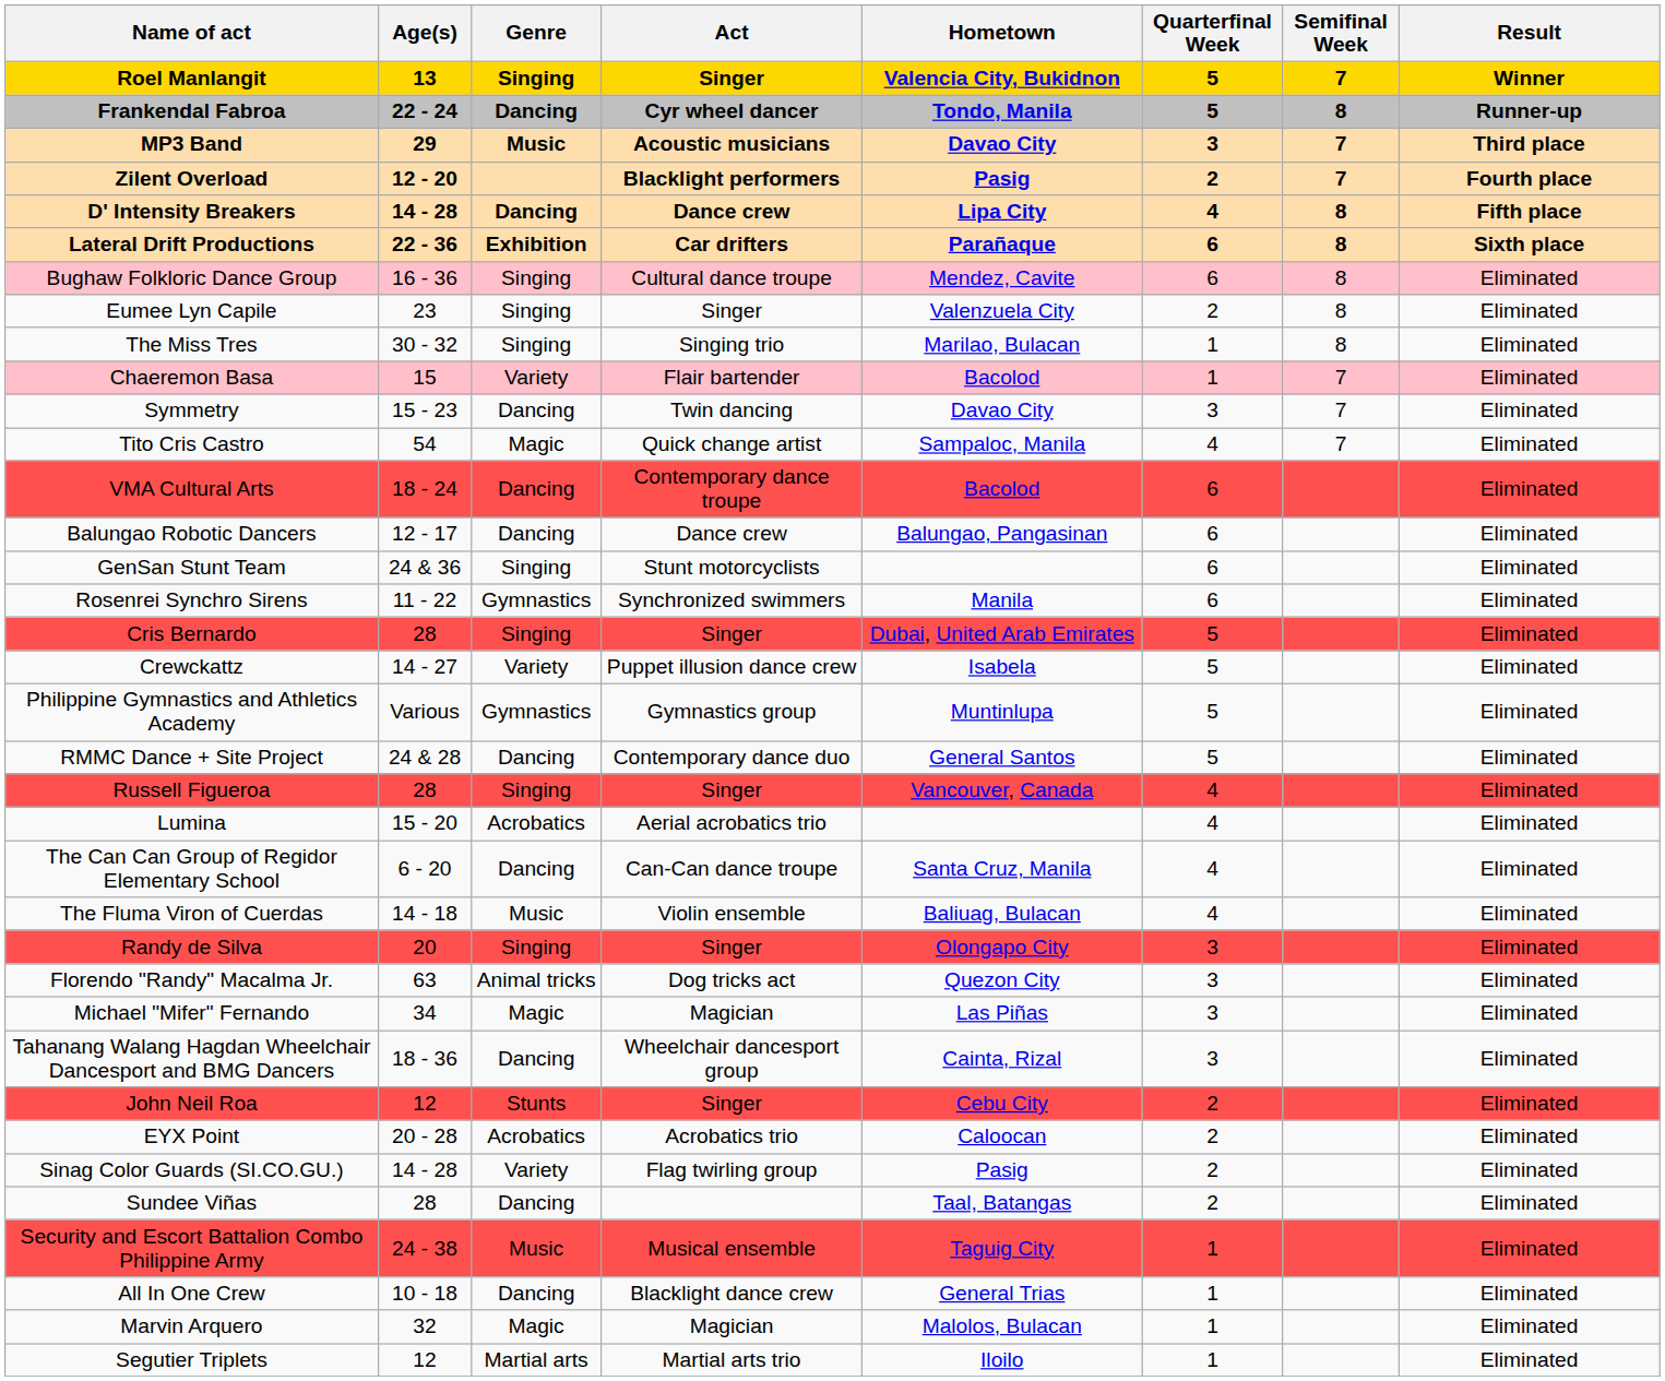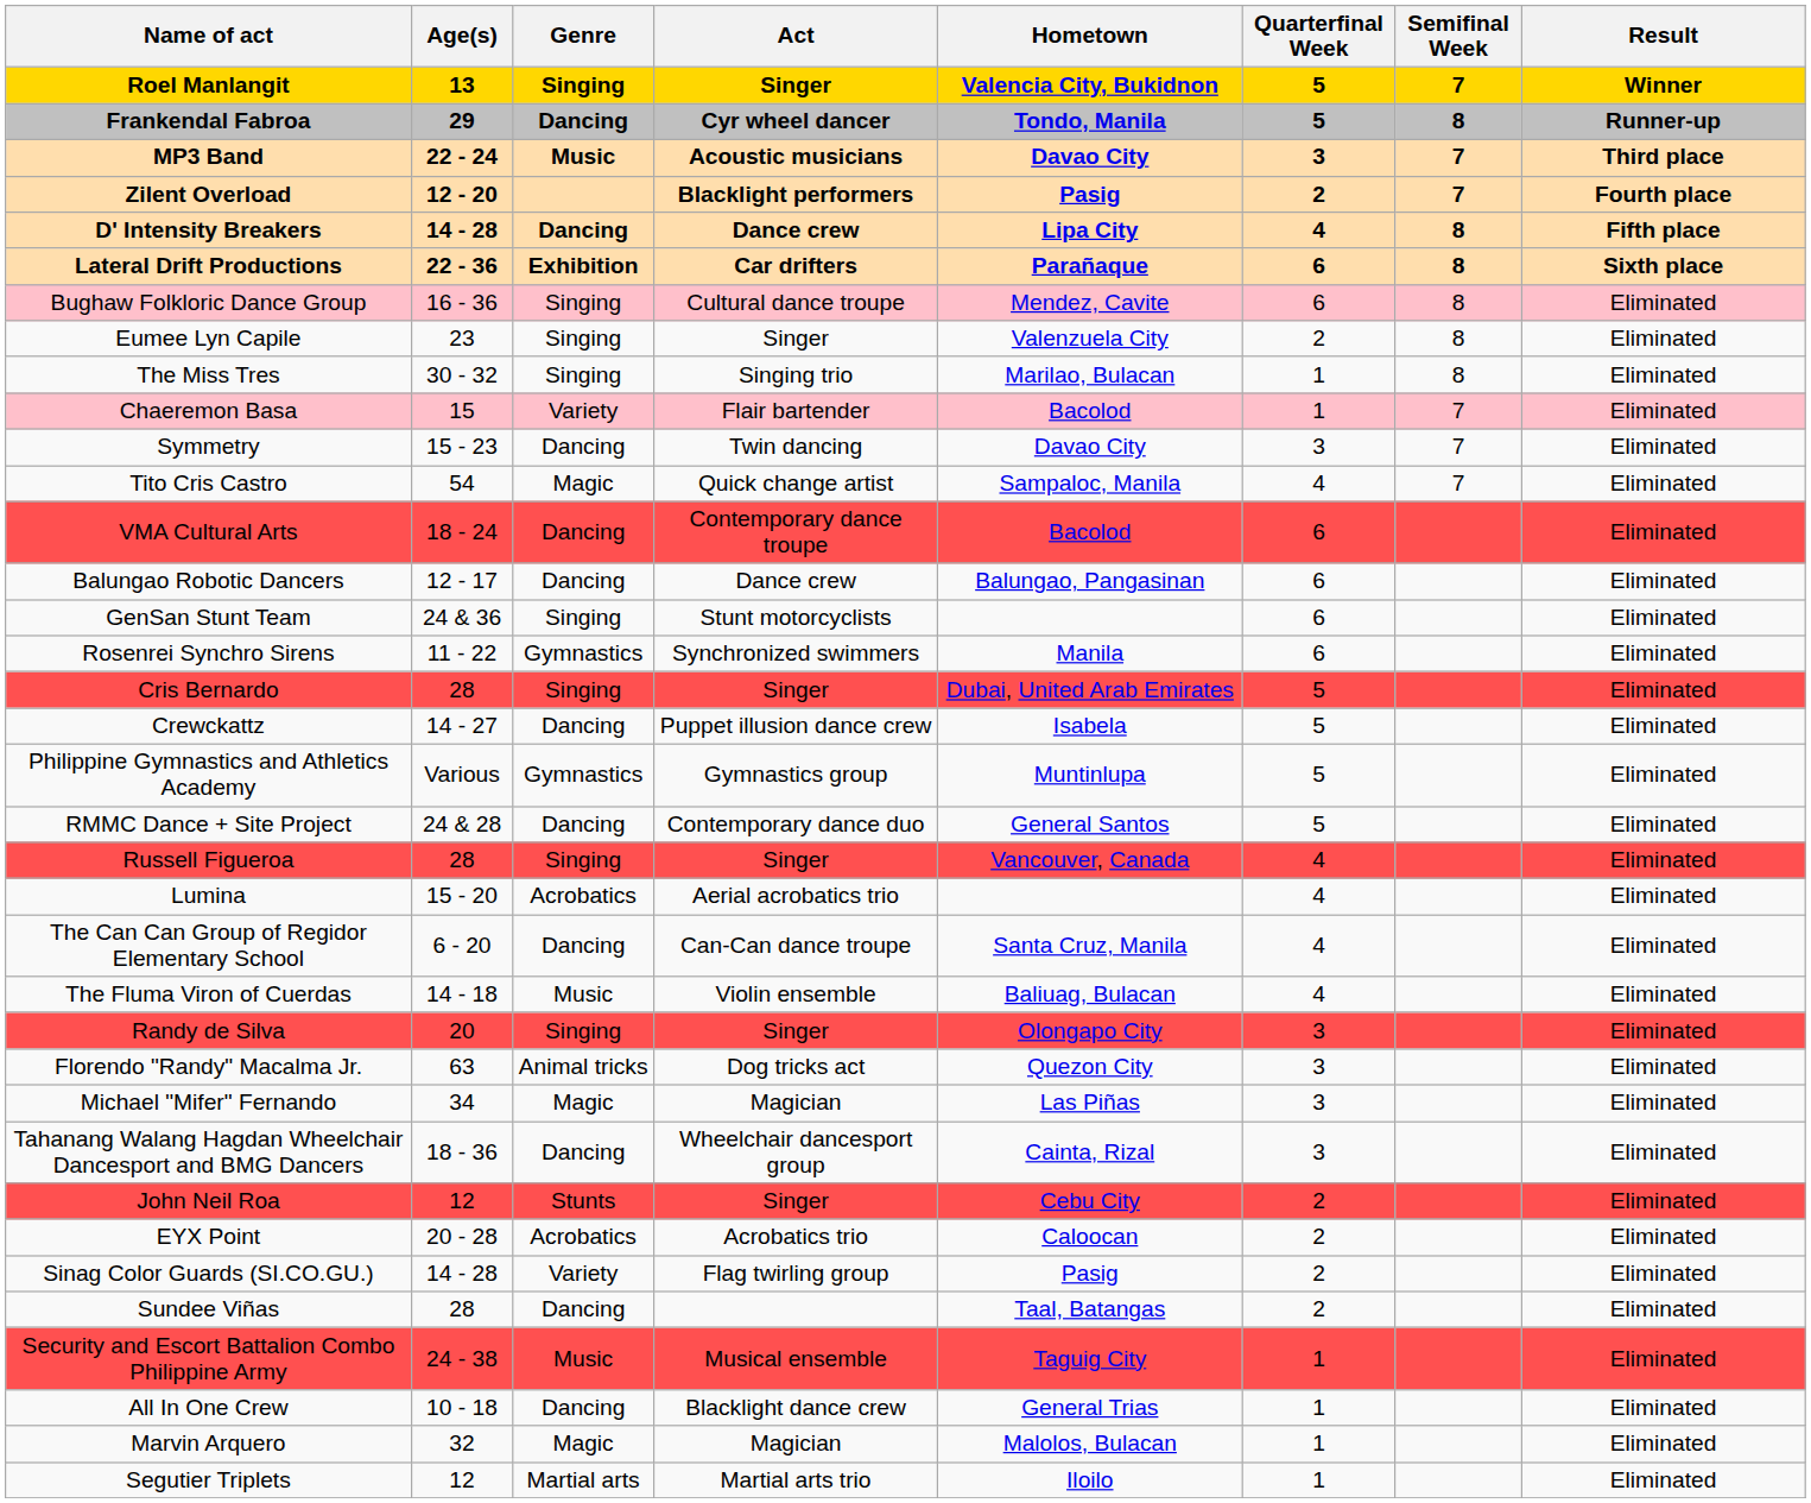Frankendal Fabroa | Age(s): 22 - 24 -> 29
MP3 Band | Age(s): 29 -> 22 - 24
Crewckattz | Genre: Variety -> Dancing
